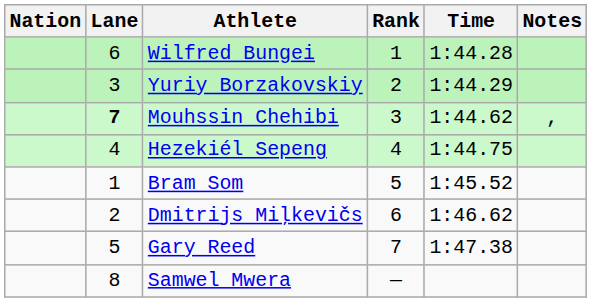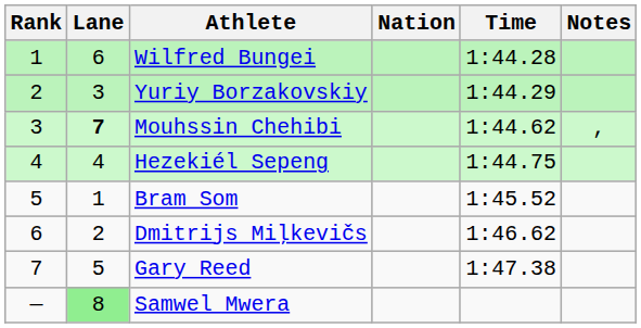columns swapped: Rank <-> Nation
Samwel Mwera | Lane: no background -> lightgreen background
